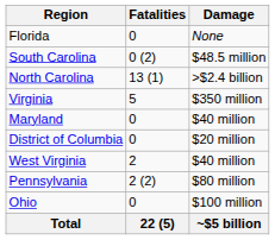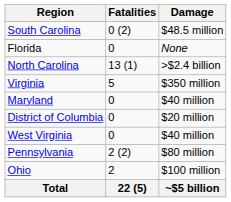rows swapped: Florida <-> South Carolina
West Virginia | Fatalities: 2 -> 0
Ohio | Fatalities: 0 -> 2
